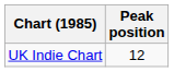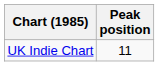UK Indie Chart | Peak position: 12 -> 11
